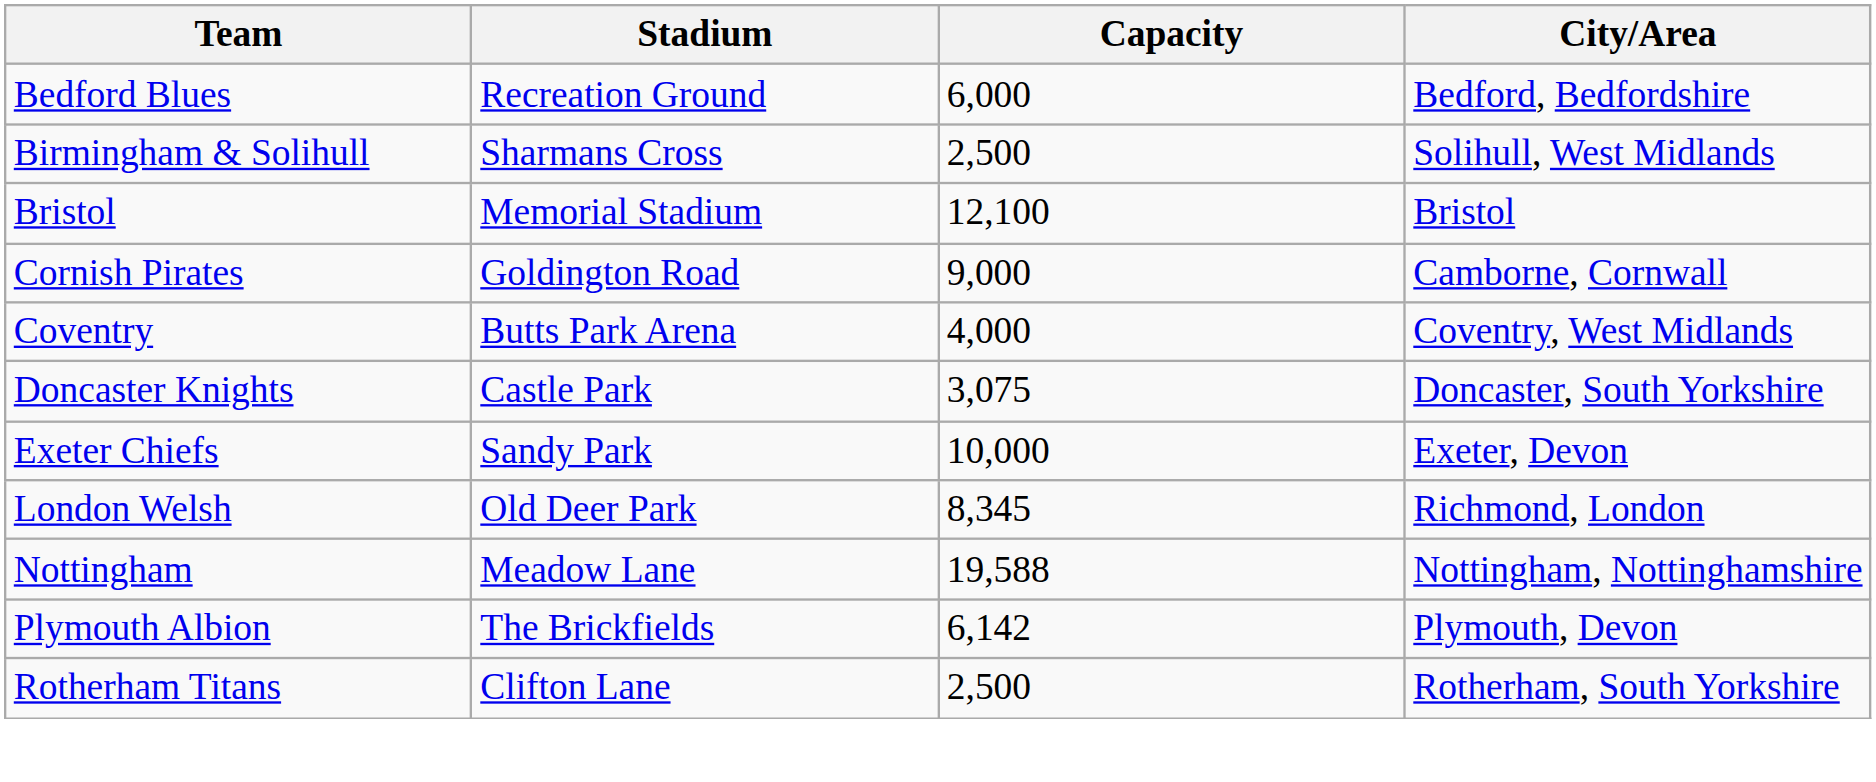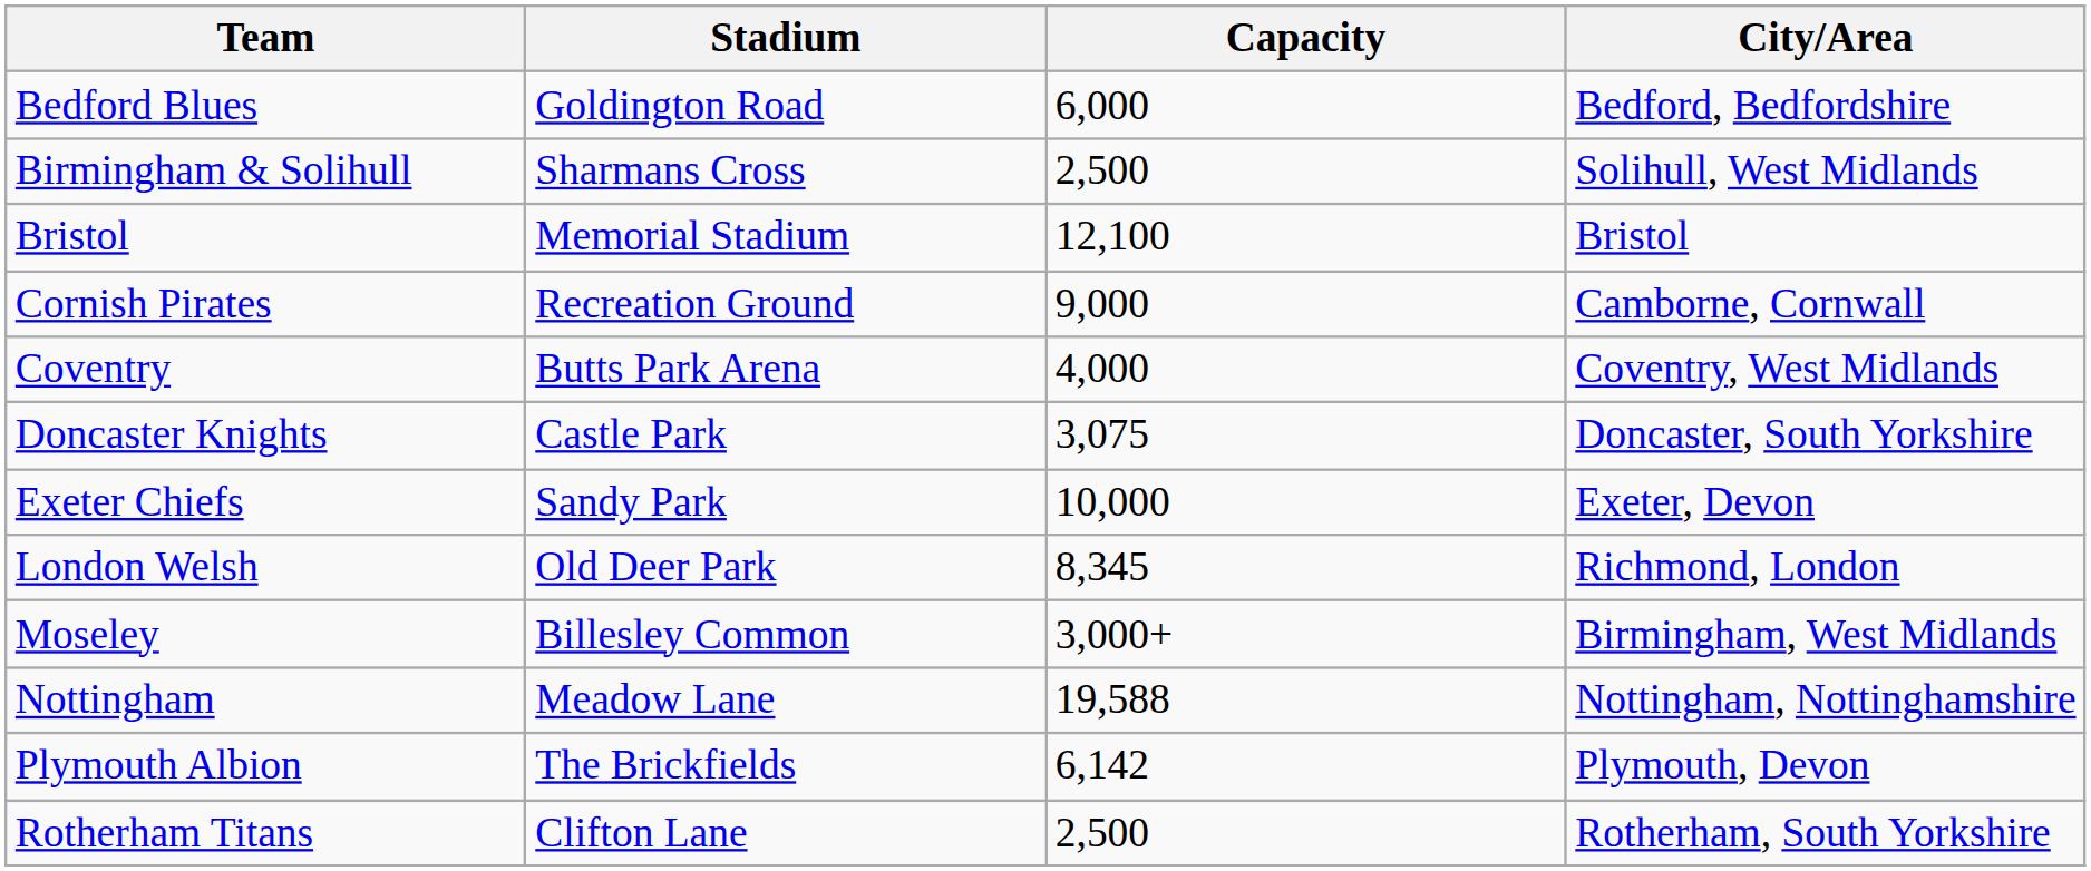Bedford Blues | Stadium: Recreation Ground -> Goldington Road
Cornish Pirates | Stadium: Goldington Road -> Recreation Ground
+ row: Moseley | Billesley Common | 3,000+ | Birmingham, West Midlands
